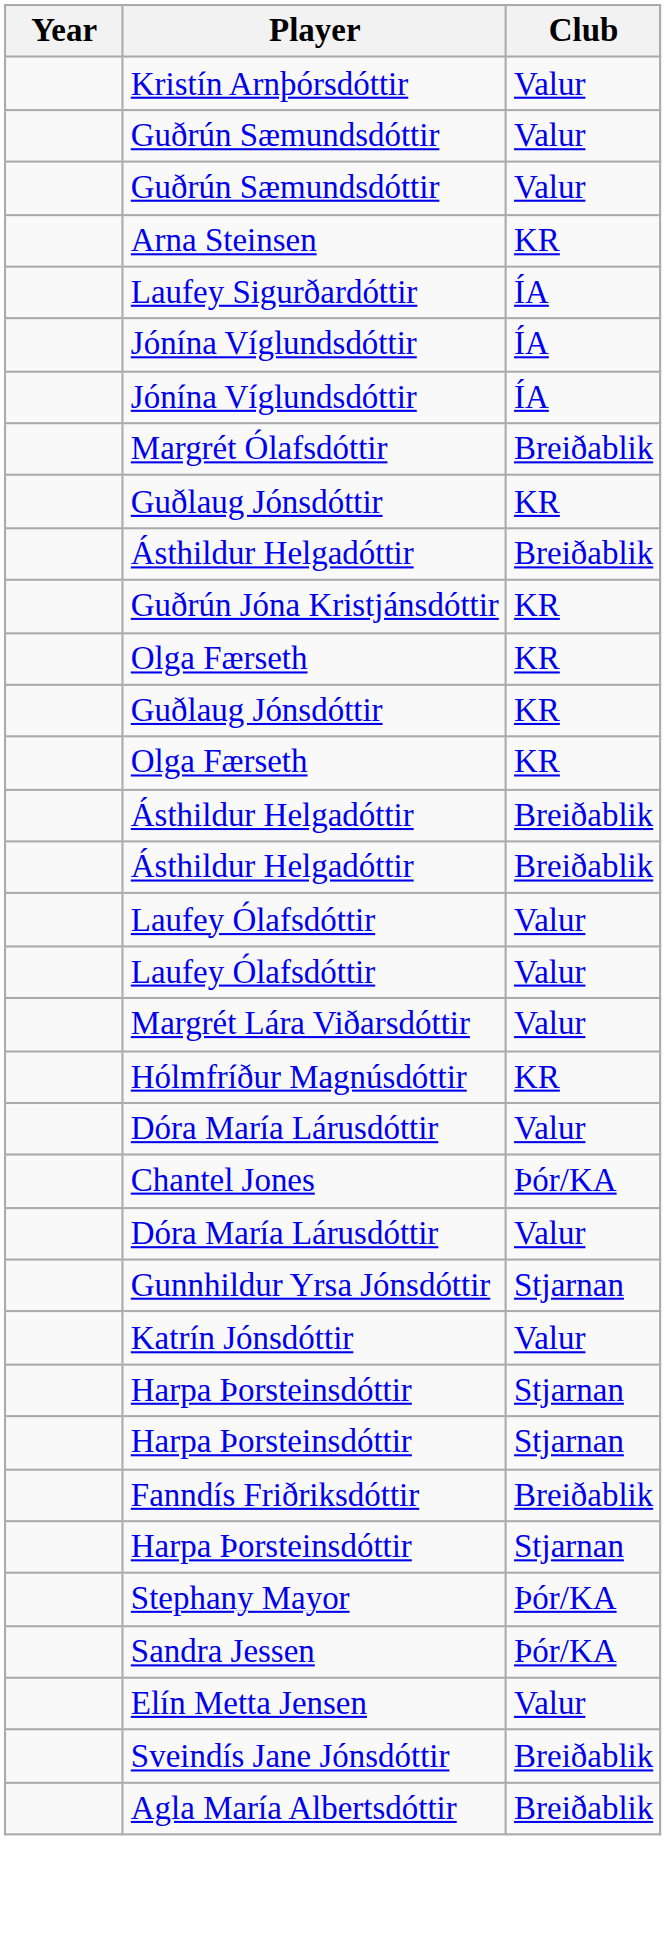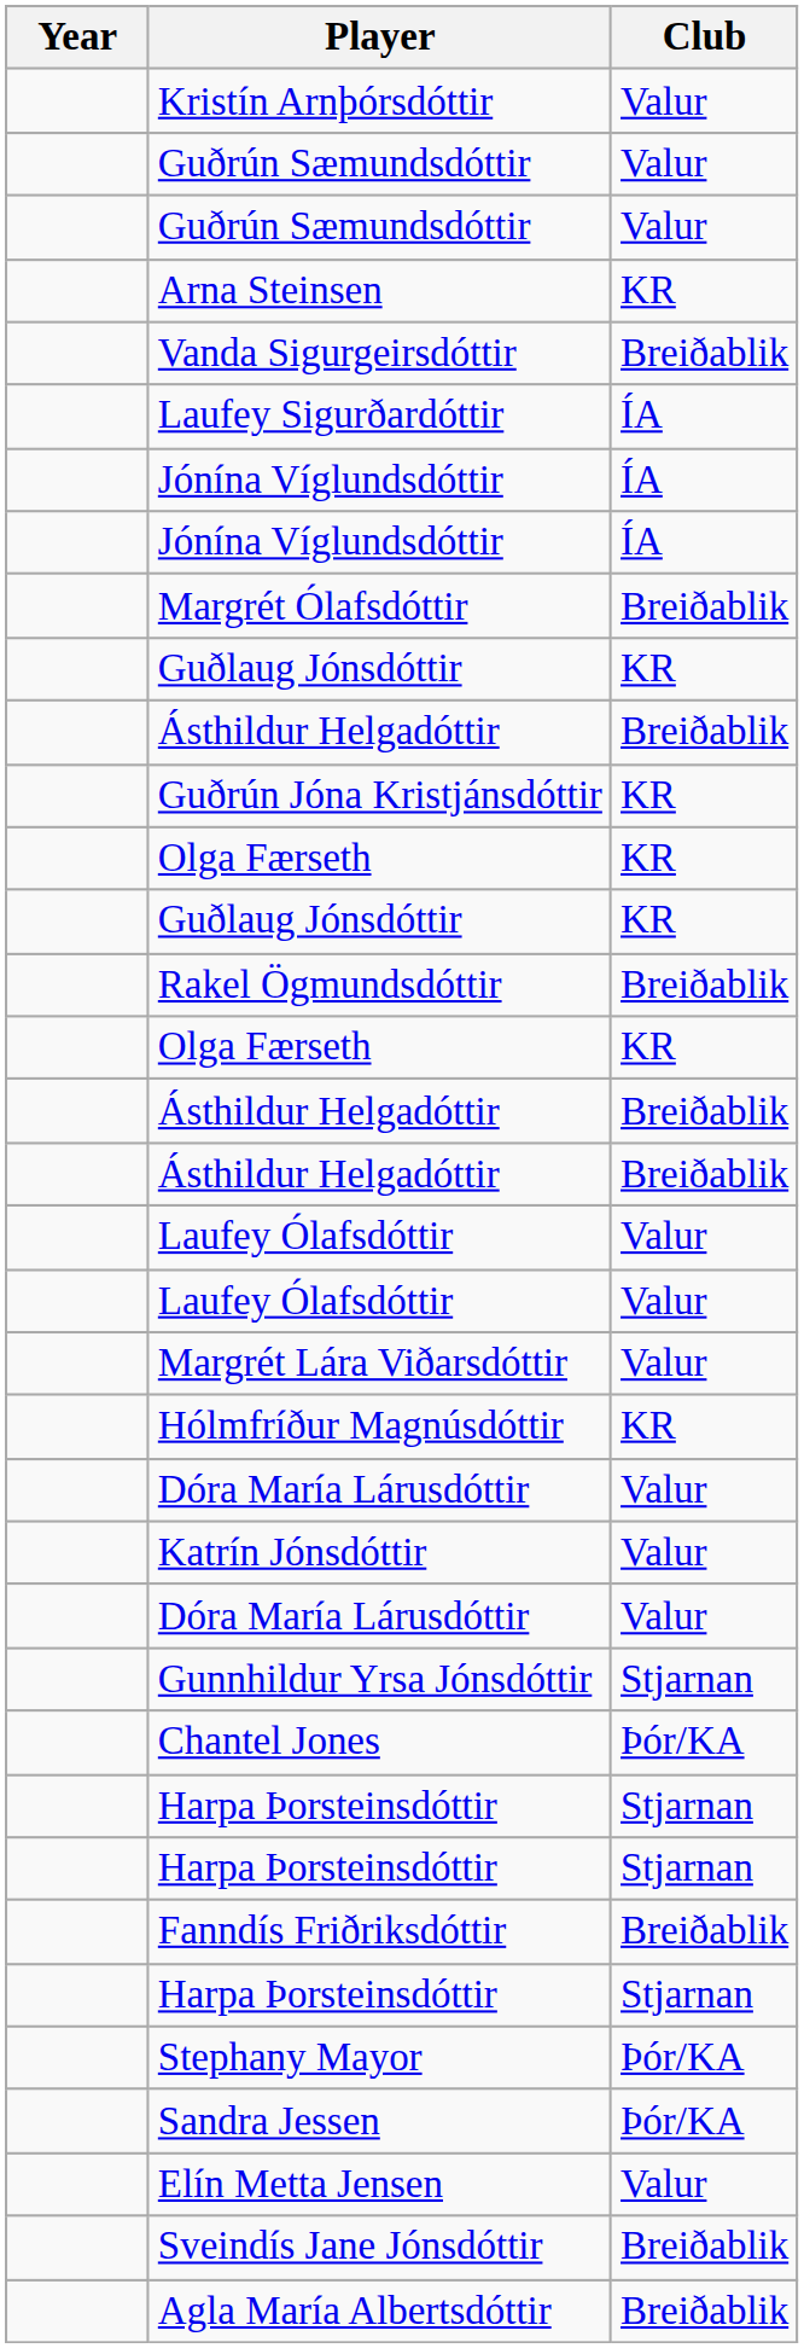+ row: Vanda Sigurgeirsdóttir | Breiðablik
+ row: Rakel Ögmundsdóttir | Breiðablik
rows swapped: Katrín Jónsdóttir <-> Chantel Jones
